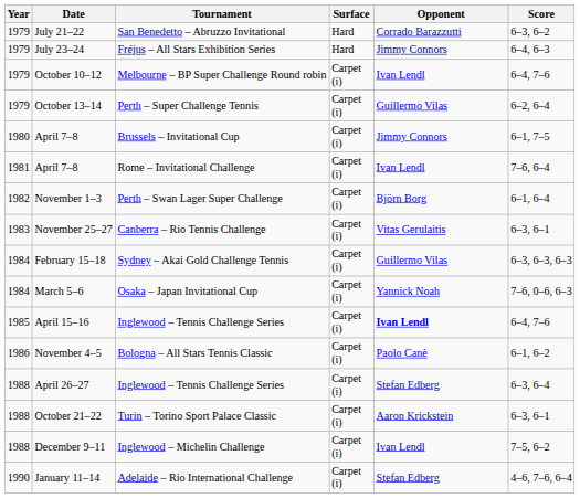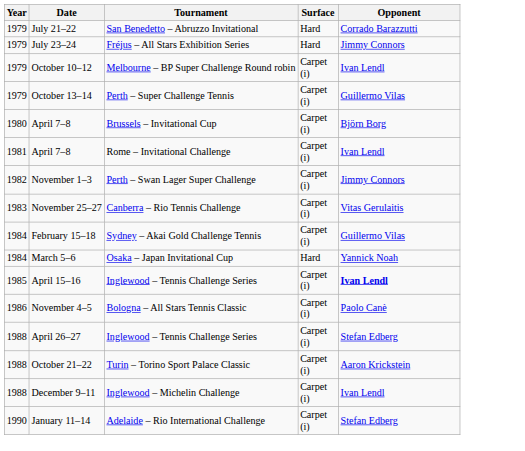- column: Score | 6–3, 6–2 | 6–4, 6–3 | 6–4, 7–6 | 6–2, 6–4 | 6–1, 7–5 | 7–6, 6–4 | 6–1, 6–4 | 6–3, 6–1 | 6–3, 6–3, 6–3 | 7–6, 0–6, 6–3 | 6–4, 7–6 | 6–1, 6–2 | 6–3, 6–4 | 6–3, 6–1 | 7–5, 6–2 | 4–6, 7–6, 6–4
April 7–8 / Brussels – Invitational Cup | Opponent: Jimmy Connors -> Björn Borg
November 1–3 | Opponent: Björn Borg -> Jimmy Connors
March 5–6 | Surface: Carpet (i) -> Hard
